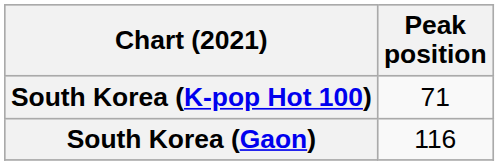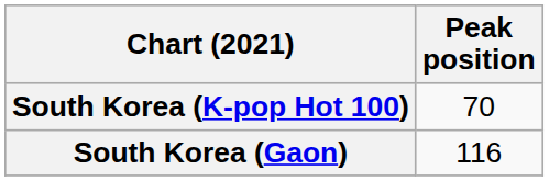South Korea (K-pop Hot 100) | Peak position: 71 -> 70
